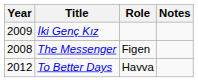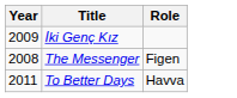- column: Notes
To Better Days | Year: 2012 -> 2011
